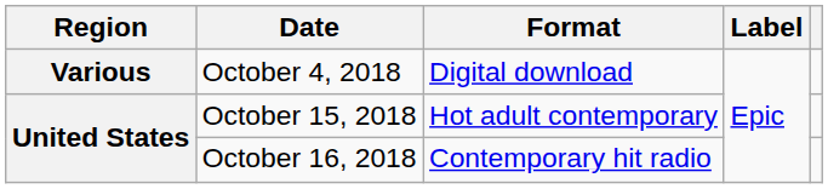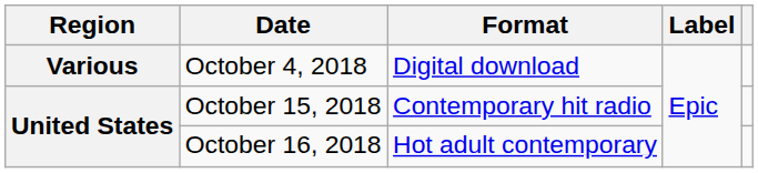October 15, 2018 | Format: Hot adult contemporary -> Contemporary hit radio
October 16, 2018 | Format: Contemporary hit radio -> Hot adult contemporary
